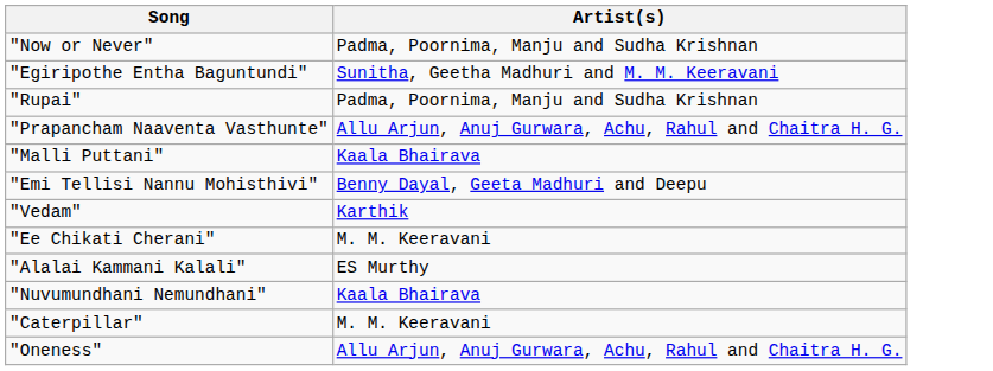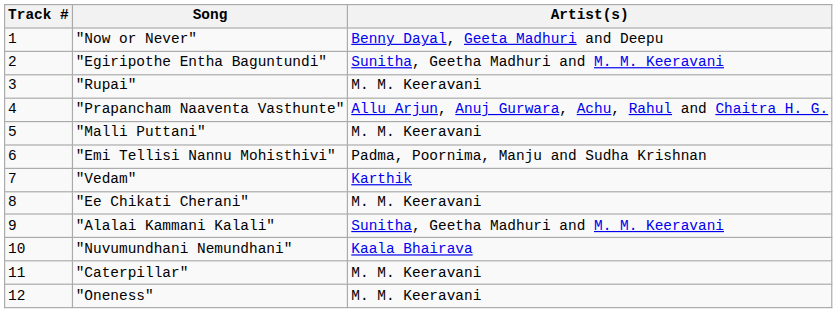+ column: Track # | 1 | 2 | 3 | 4 | 5 | 6 | 7 | 8 | 9 | 10 | 11 | 12
"Now or Never" | Artist(s): Padma, Poornima, Manju and Sudha Krishnan -> Benny Dayal, Geeta Madhuri and Deepu
"Rupai" | Artist(s): Padma, Poornima, Manju and Sudha Krishnan -> M. M. Keeravani
"Malli Puttani" | Artist(s): Kaala Bhairava -> M. M. Keeravani
"Emi Tellisi Nannu Mohisthivi" | Artist(s): Benny Dayal, Geeta Madhuri and Deepu -> Padma, Poornima, Manju and Sudha Krishnan
"Alalai Kammani Kalali" | Artist(s): ES Murthy -> Sunitha, Geetha Madhuri and M. M. Keeravani
"Oneness" | Artist(s): Allu Arjun, Anuj Gurwara, Achu, Rahul and Chaitra H. G. -> M. M. Keeravani
